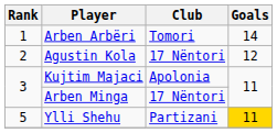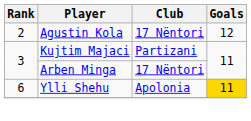- row: 1 | Arben Arbëri | Tomori | 14
Kujtim Majaci | Club: Apolonia -> Partizani
Ylli Shehu | Rank: 5 -> 6
Ylli Shehu | Club: Partizani -> Apolonia
